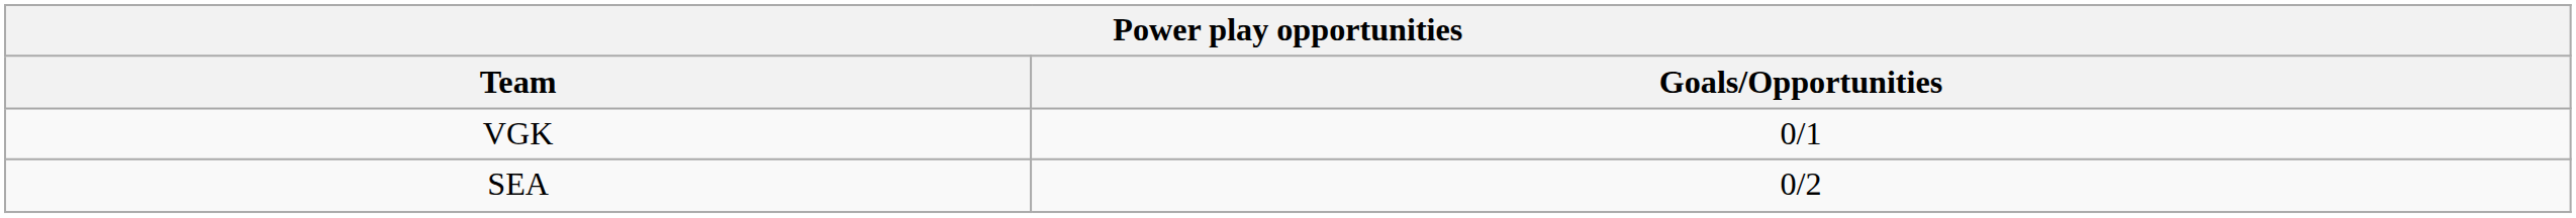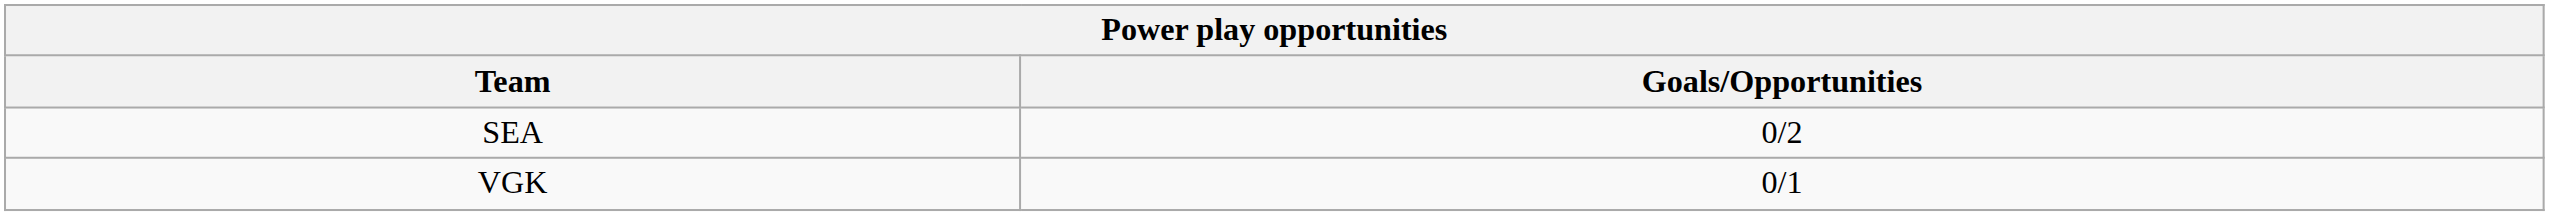rows swapped: VGK <-> SEA
